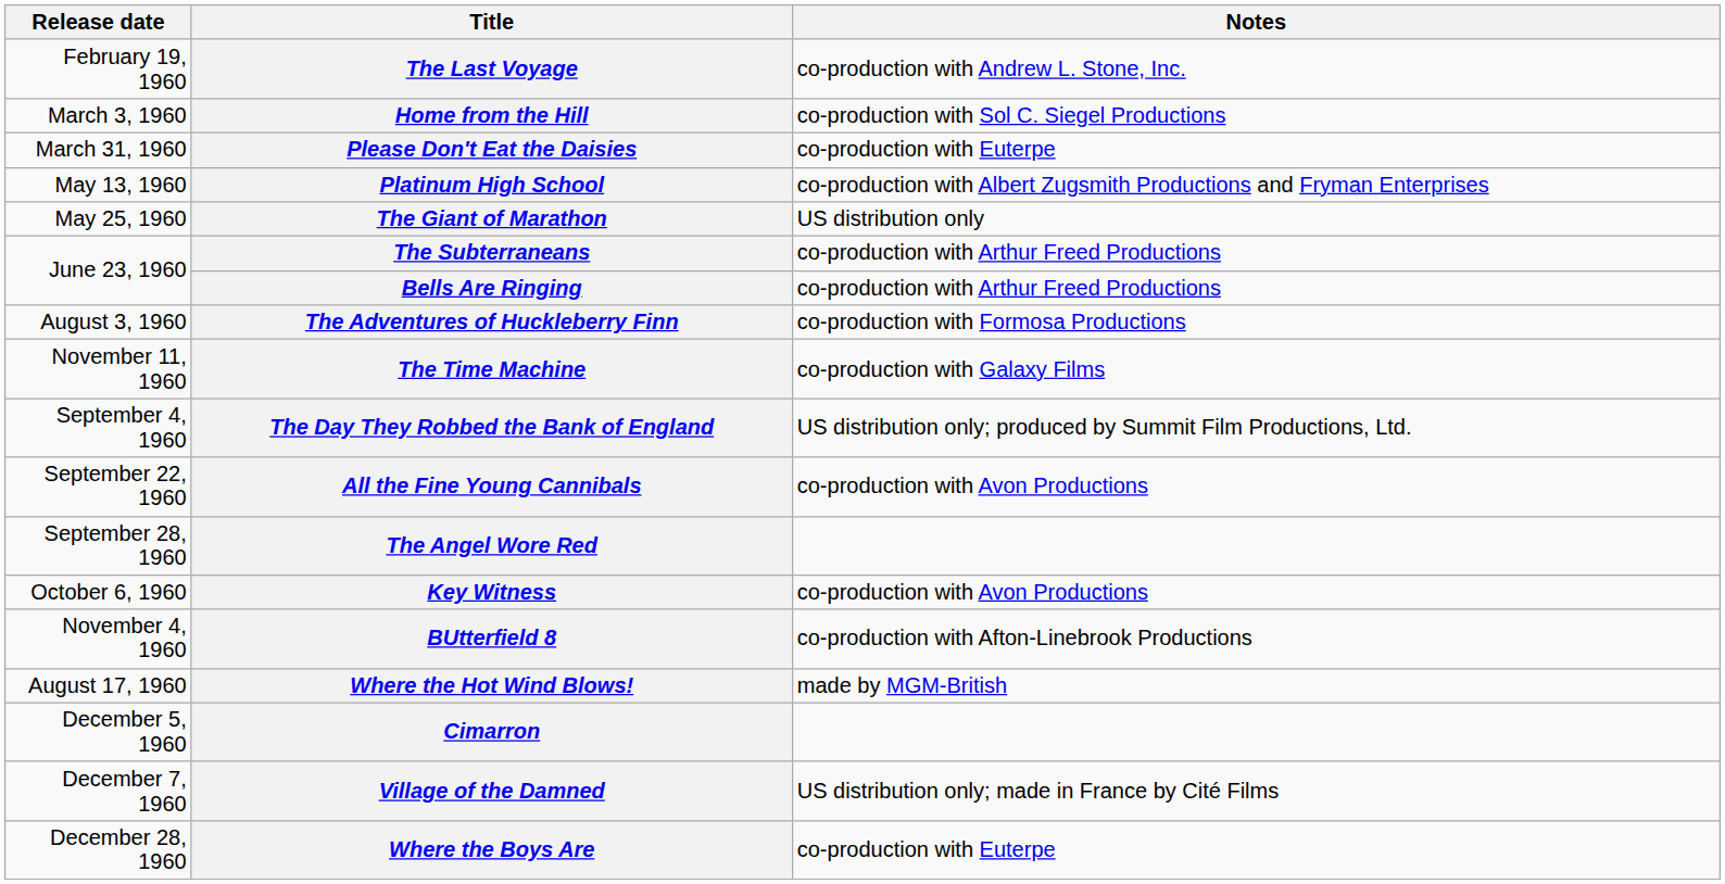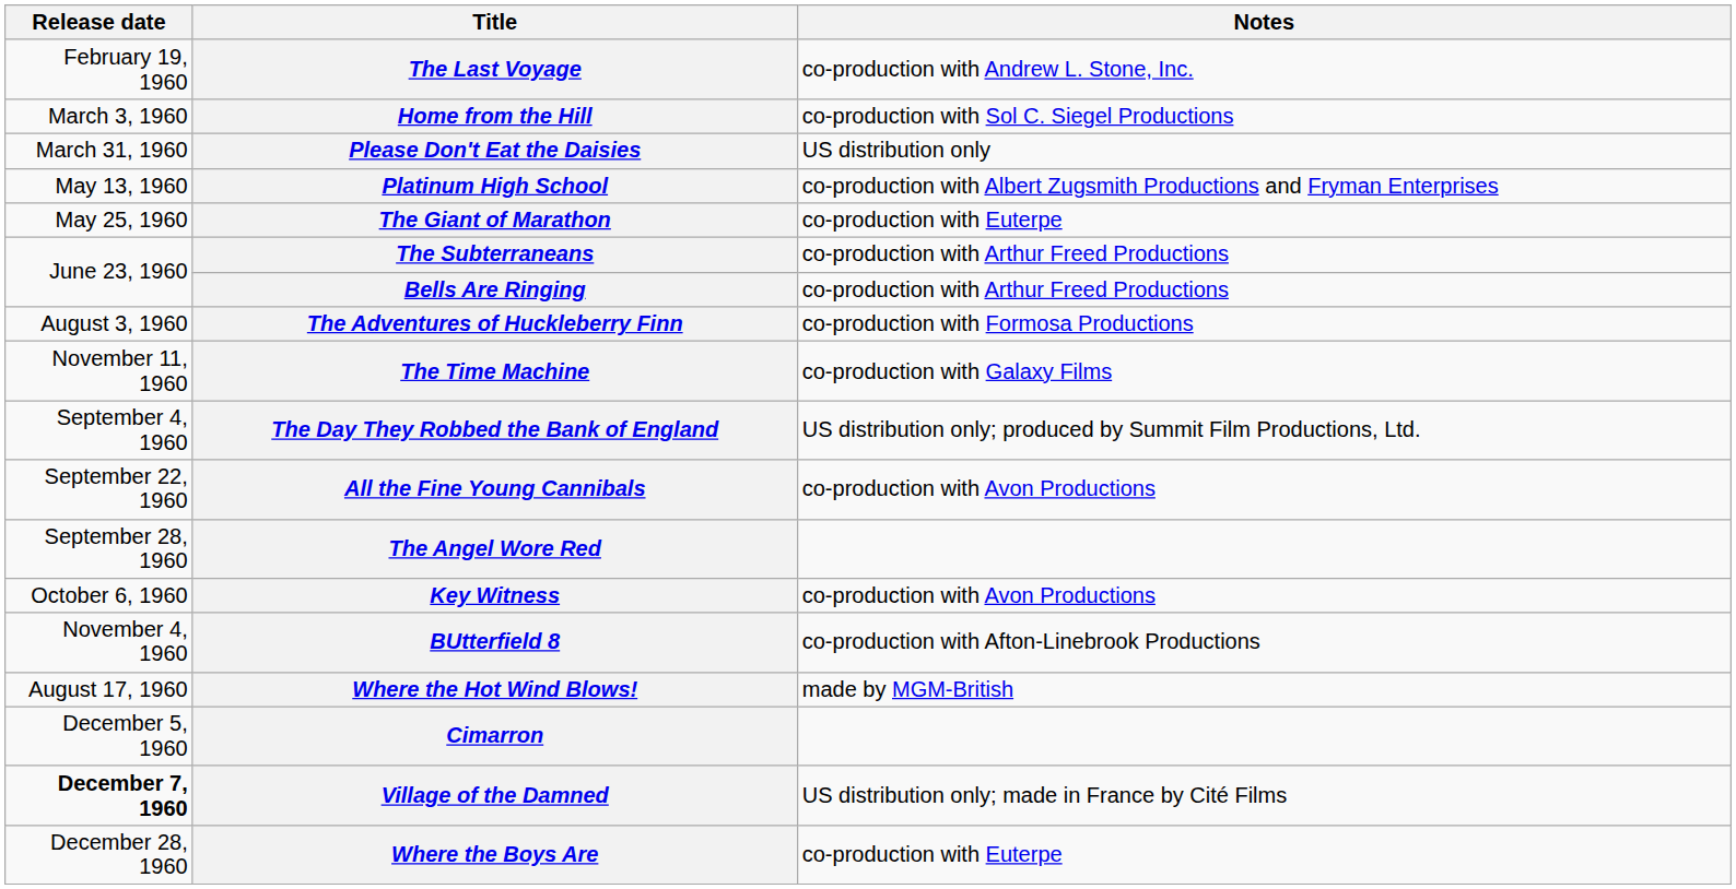Please Don't Eat the Daisies | Notes: co-production with Euterpe -> US distribution only
The Giant of Marathon | Notes: US distribution only -> co-production with Euterpe
Village of the Damned | Release date: normal -> bold
